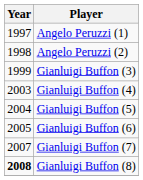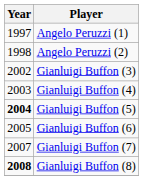Gianluigi Buffon (3) | Year: 1999 -> 2002
Gianluigi Buffon (5) | Year: normal -> bold
